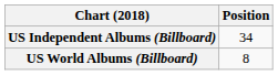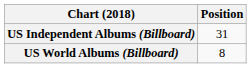US Independent Albums (Billboard) | Position: 34 -> 31
